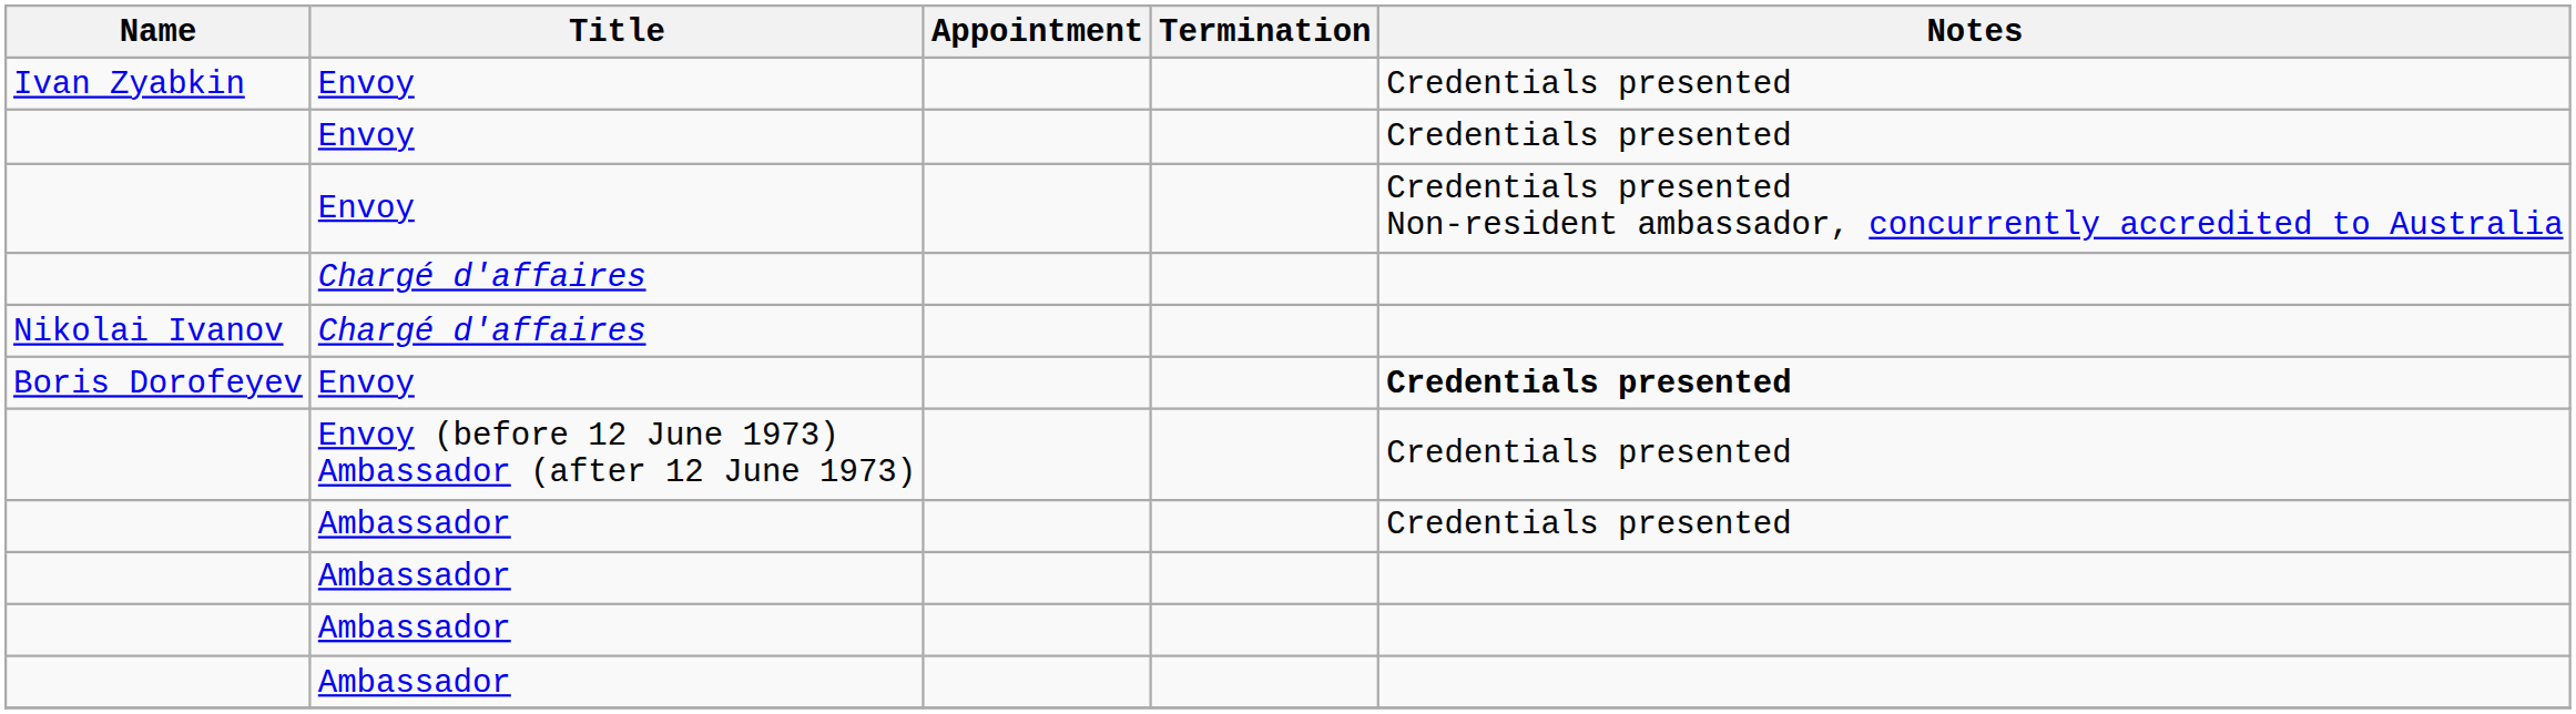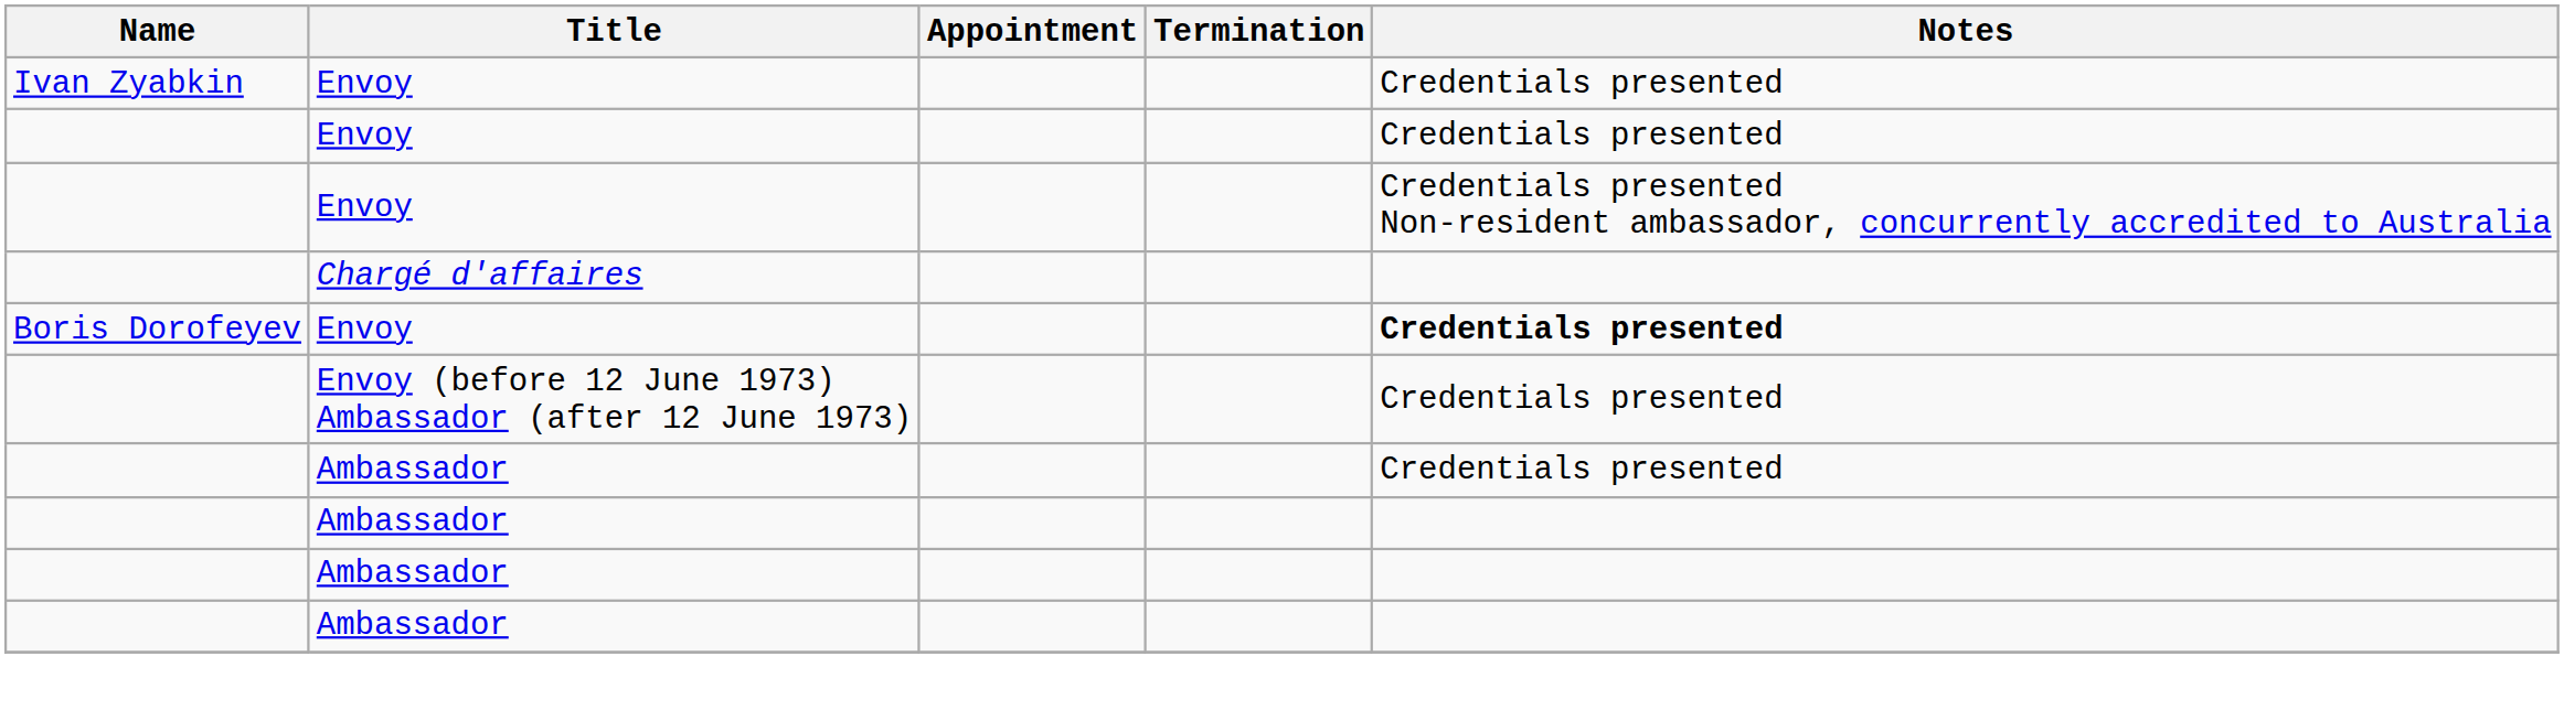- row: Nikolai Ivanov | Chargé d'affaires
